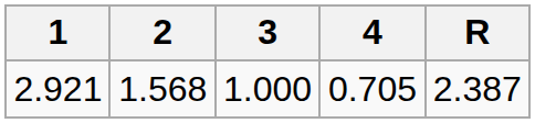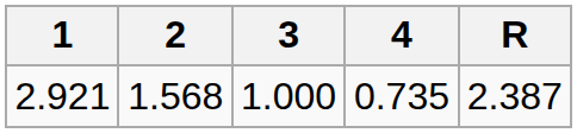2.921 | 4: 0.705 -> 0.735
